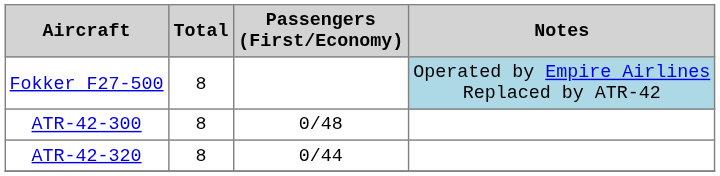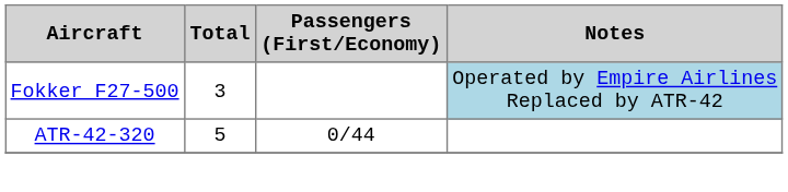Fokker F27-500 | Total: 8 -> 3
- row: ATR-42-300 | 8 | 0/48
ATR-42-320 | Total: 8 -> 5
